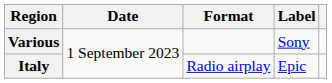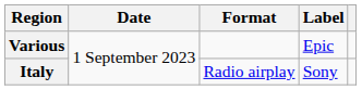Various | Label: Sony -> Epic
Italy | Label: Epic -> Sony
